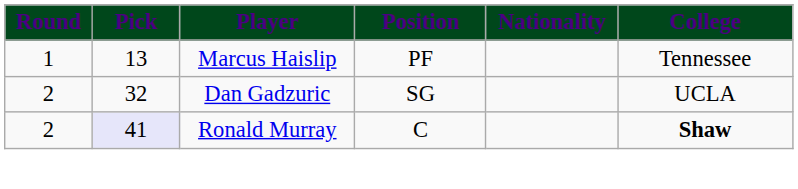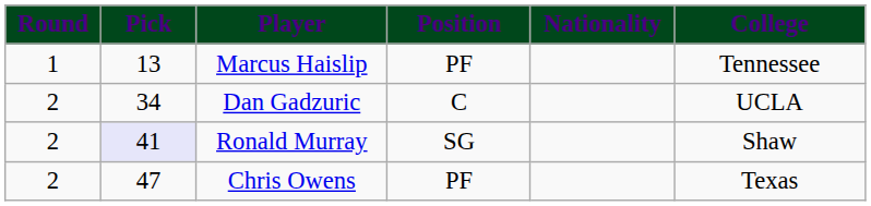Dan Gadzuric | Pick: 32 -> 34
Dan Gadzuric | Position: SG -> C
Ronald Murray | Position: C -> SG
Ronald Murray | College: bold -> normal
+ row: 2 | 47 | Chris Owens | PF | Texas
